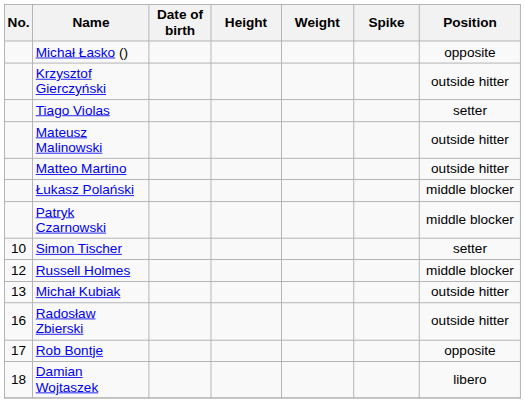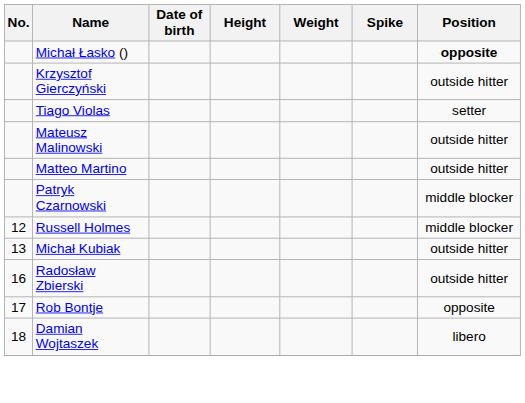Michał Łasko () | Position: normal -> bold
- row: Łukasz Polański | middle blocker
- row: 10 | Simon Tischer | setter
